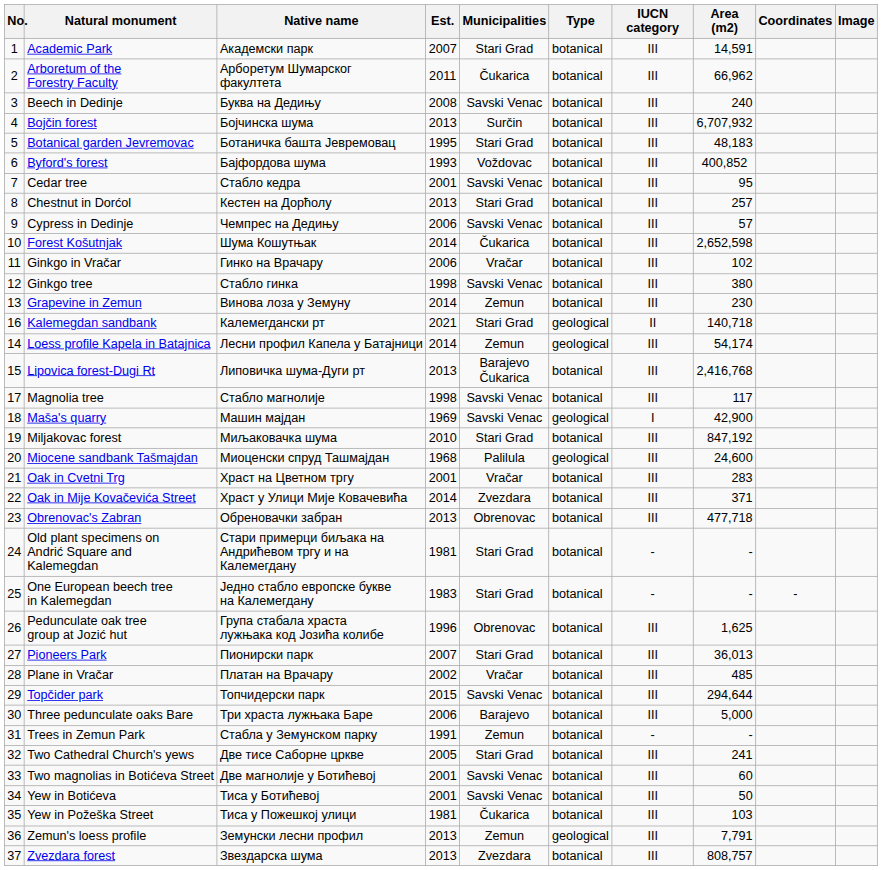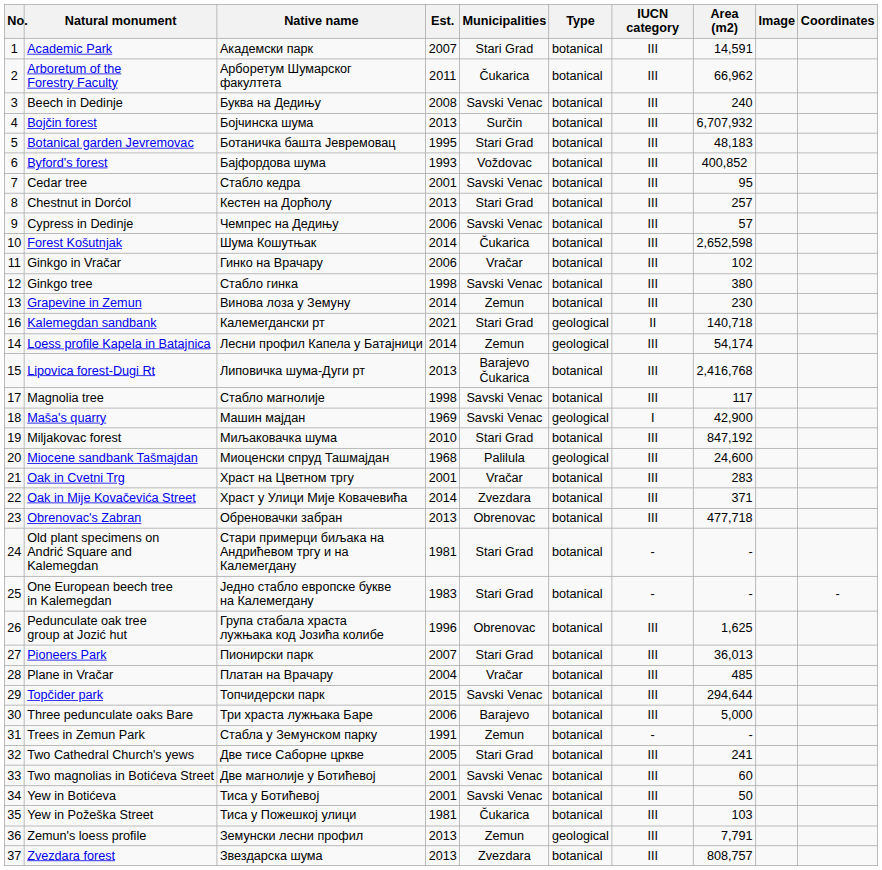columns swapped: Image <-> Coordinates
Plane in Vračar | Est.: 2002 -> 2004
